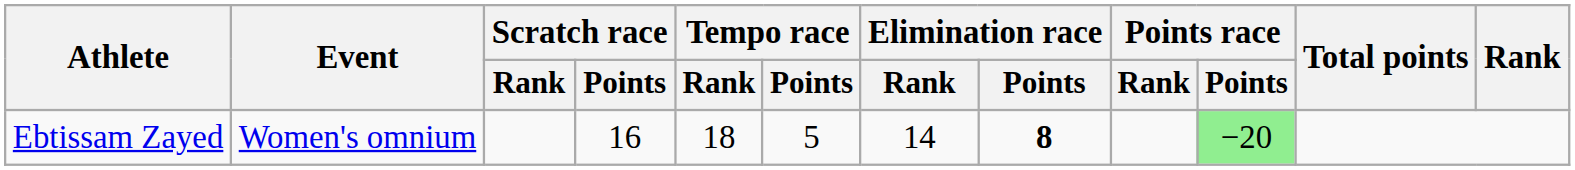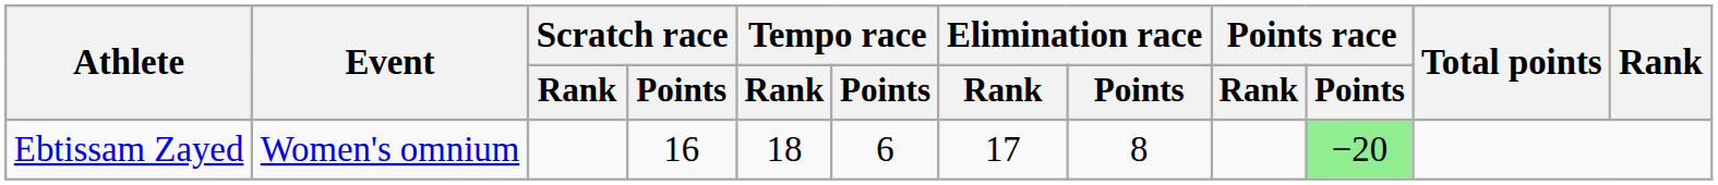Ebtissam Zayed | Tempo race / Points: 5 -> 6
Ebtissam Zayed | Elimination race / Rank: 14 -> 17
Ebtissam Zayed | Elimination race / Points: bold -> normal
